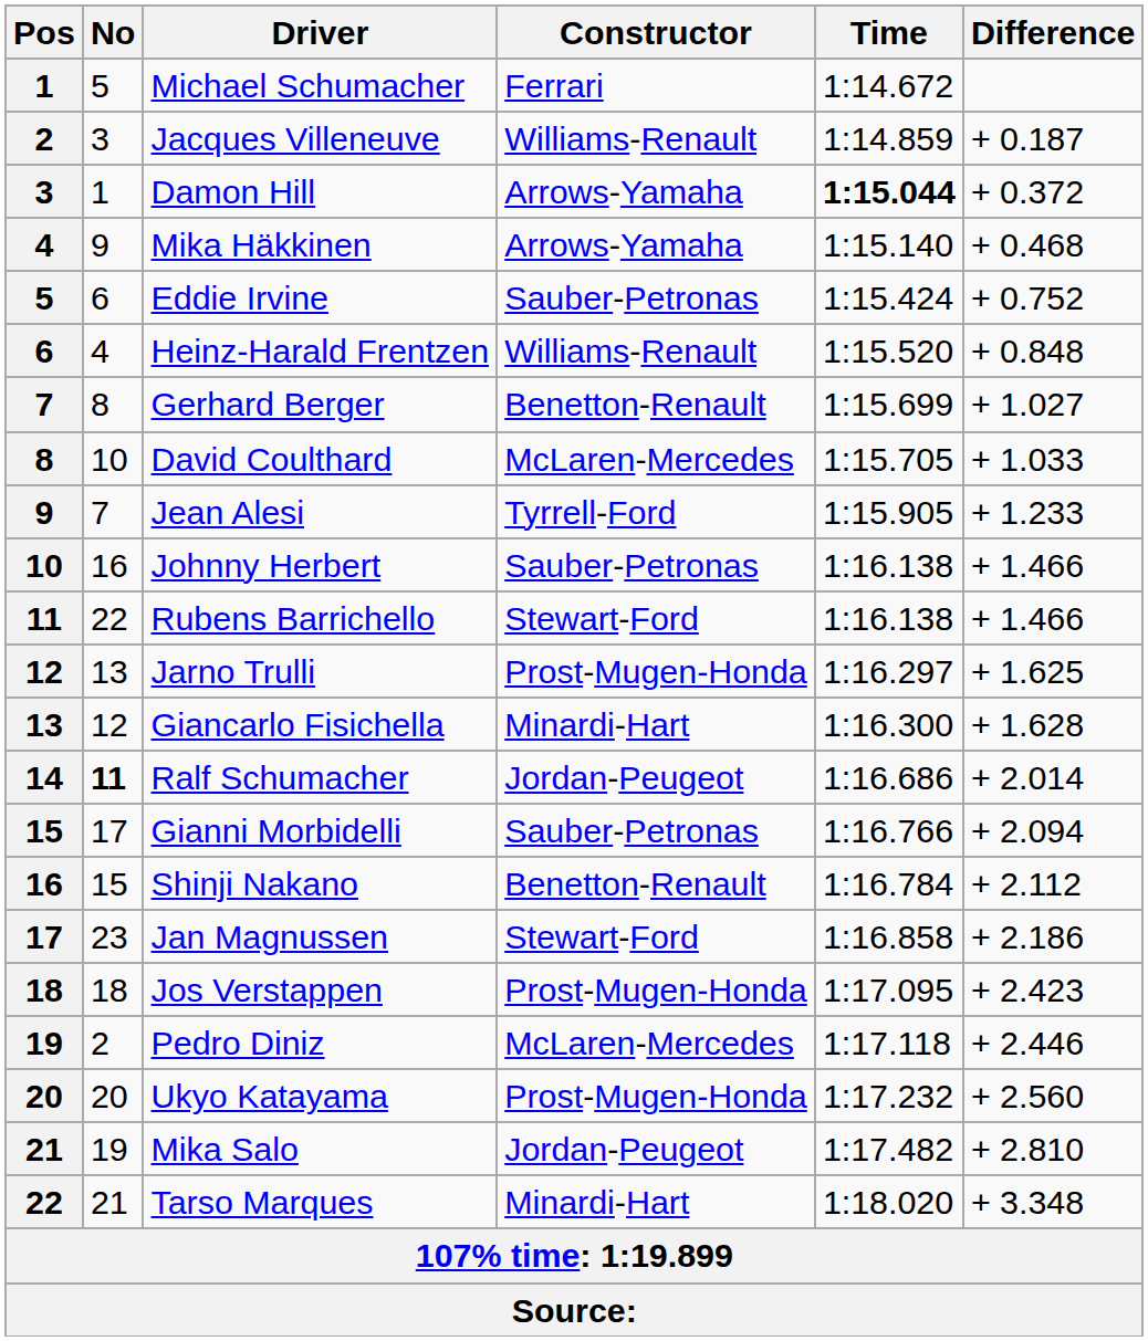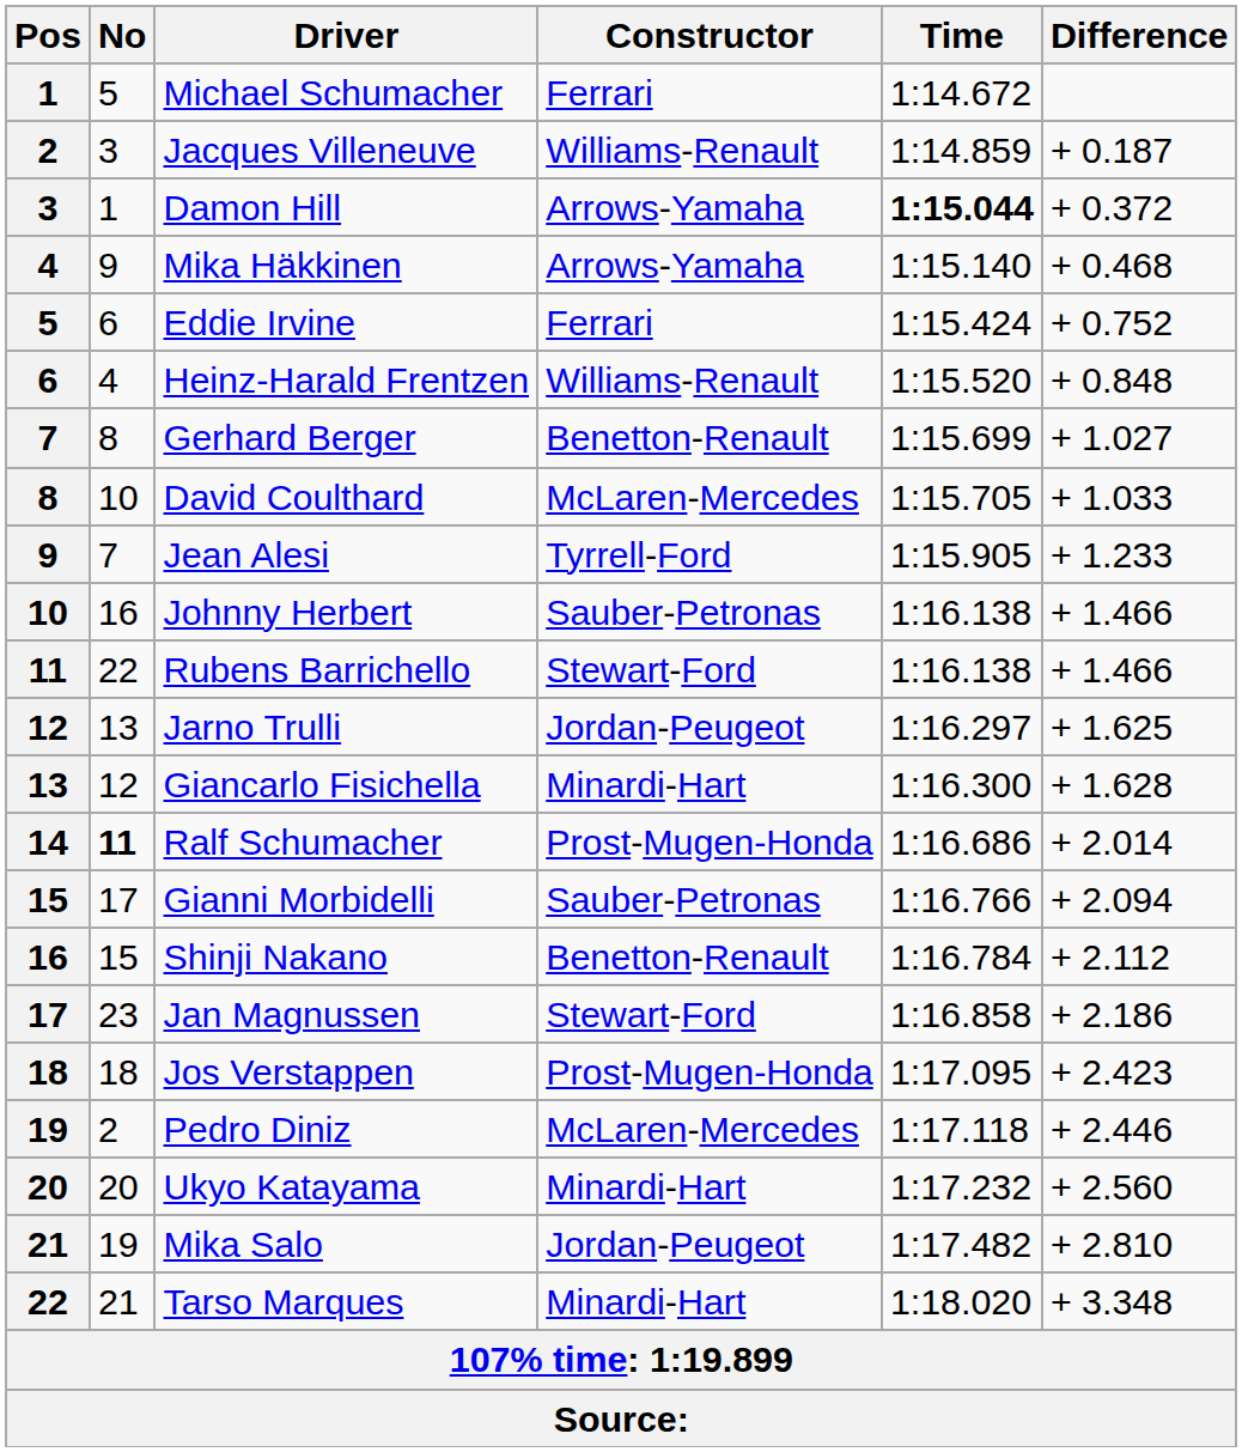Eddie Irvine | Constructor: Sauber-Petronas -> Ferrari
Jarno Trulli | Constructor: Prost-Mugen-Honda -> Jordan-Peugeot
Ralf Schumacher | Constructor: Jordan-Peugeot -> Prost-Mugen-Honda
Ukyo Katayama | Constructor: Prost-Mugen-Honda -> Minardi-Hart
